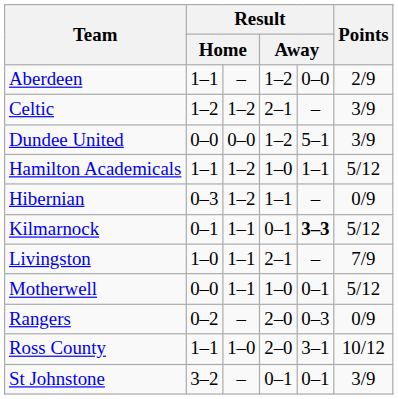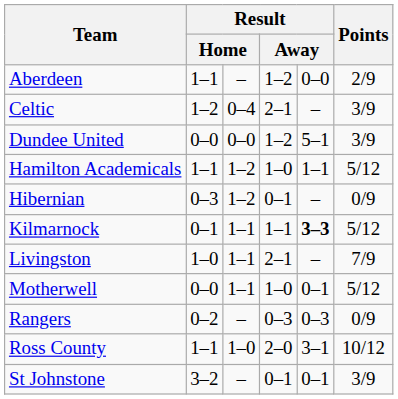Celtic | column 3: 1–2 -> 0–4
Hibernian | column 4: 1–1 -> 0–1
Kilmarnock | column 4: 0–1 -> 1–1
Rangers | column 4: 2–0 -> 0–3
